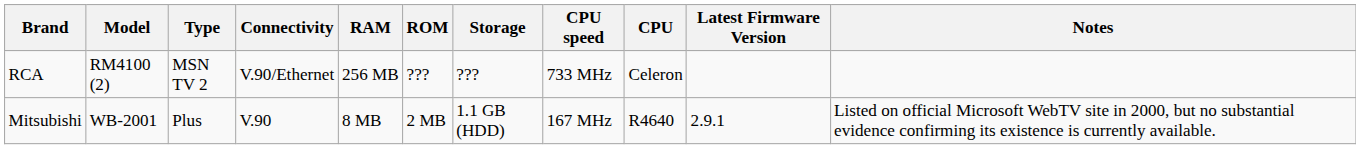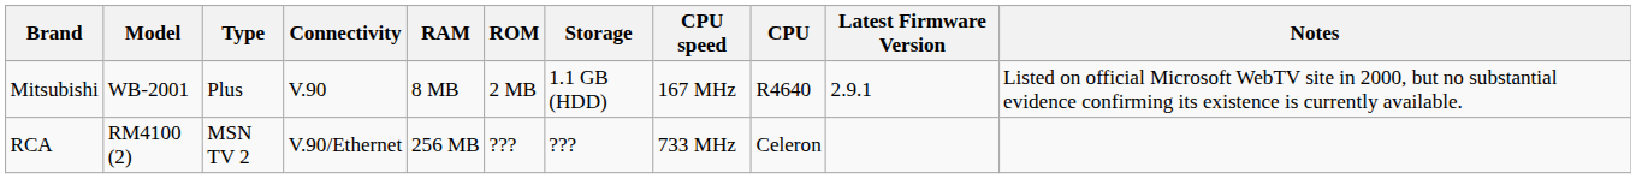rows swapped: Mitsubishi <-> RCA
